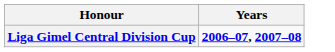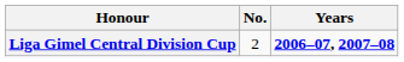+ column: No. | 2
